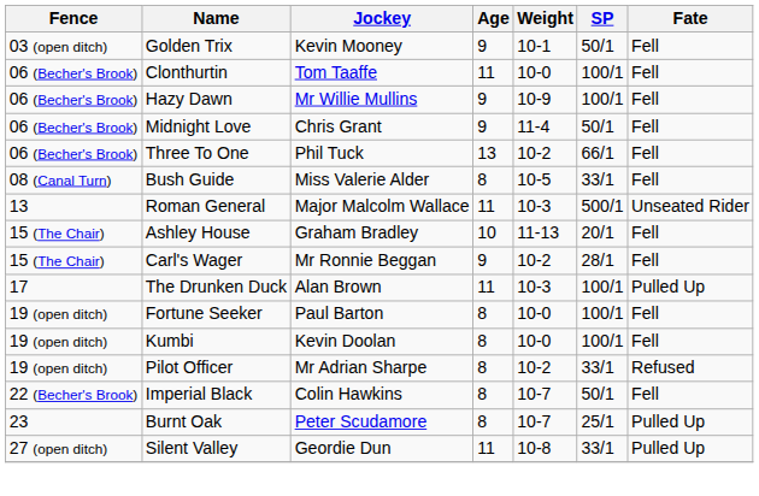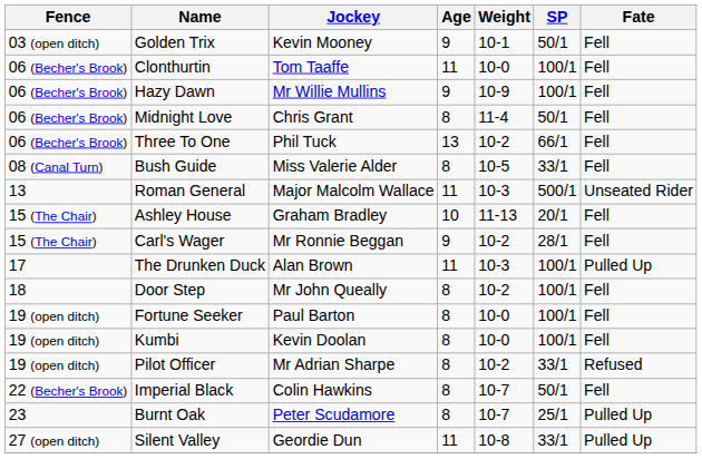Midnight Love | Age: 9 -> 8
+ row: 18 | Door Step | Mr John Queally | 8 | 10-2 | 100/1 | Fell
